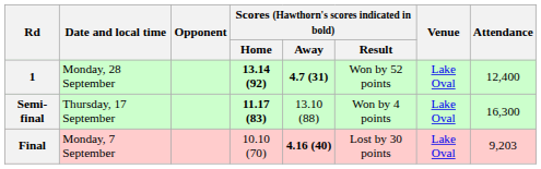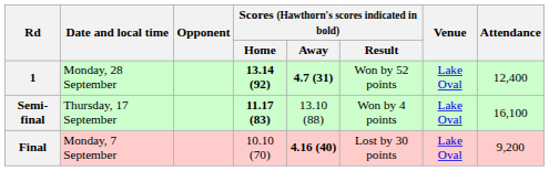Semi-final | Attendance: 16,300 -> 16,100
Final | Attendance: 9,203 -> 9,200
